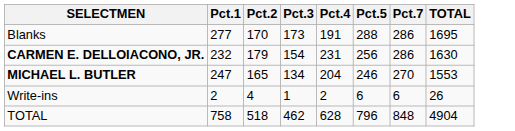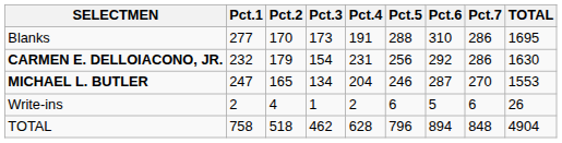+ column: Pct.6 | 310 | 292 | 287 | 5 | 894
